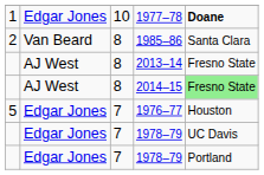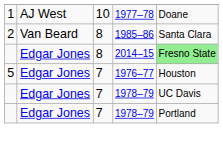1977–78 | column 2: Edgar Jones -> AJ West
1977–78 | column 5: bold -> normal
- row: AJ West | 8 | 2013–14 | Fresno State
2014–15 | column 2: AJ West -> Edgar Jones
